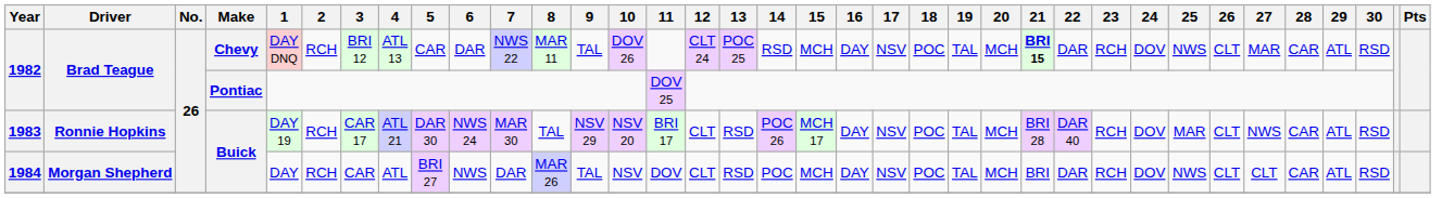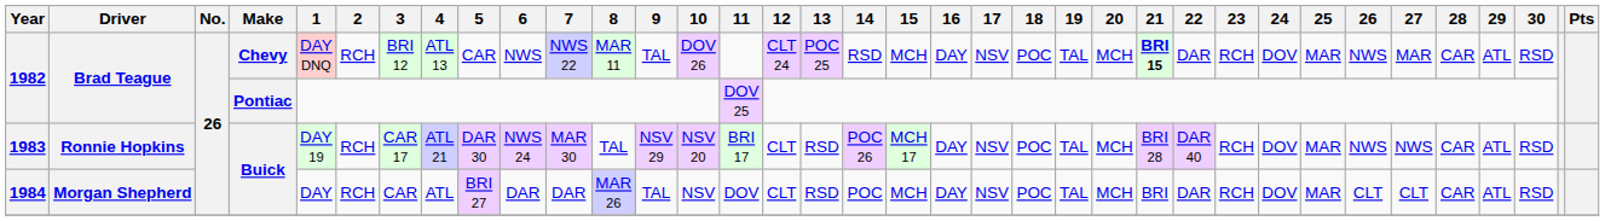1982 / Chevy | 6: DAR -> NWS
1982 / Chevy | 25: NWS -> MAR
1982 / Chevy | 26: CLT -> NWS
1983 | 26: CLT -> NWS
1984 | 6: NWS -> DAR
1984 | 25: NWS -> MAR
